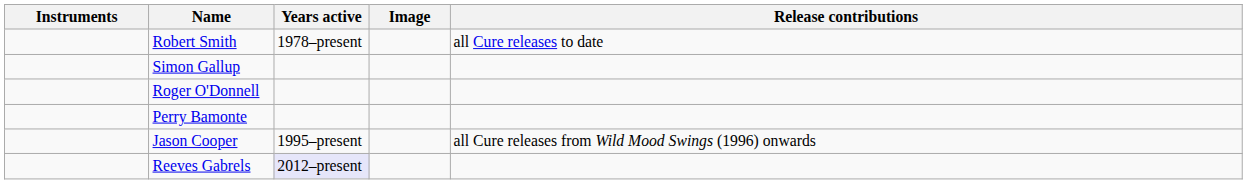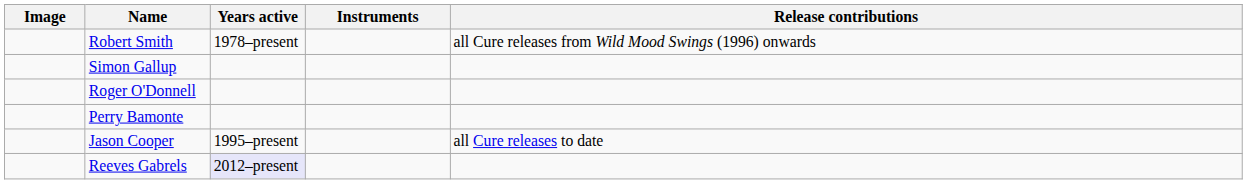columns swapped: Image <-> Instruments
Robert Smith | Release contributions: all Cure releases to date -> all Cure releases from Wild Mood Swings (1996) onwards
Jason Cooper | Release contributions: all Cure releases from Wild Mood Swings (1996) onwards -> all Cure releases to date
